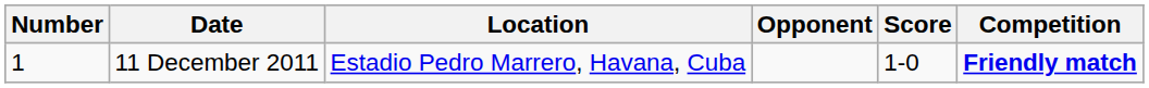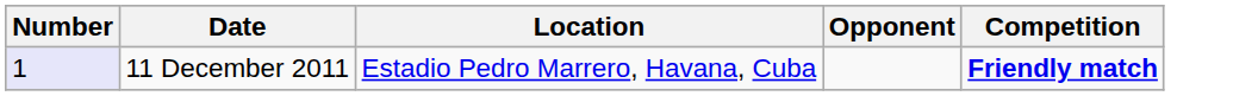- column: Score | 1-0
11 December 2011 | Number: no background -> lavender background
